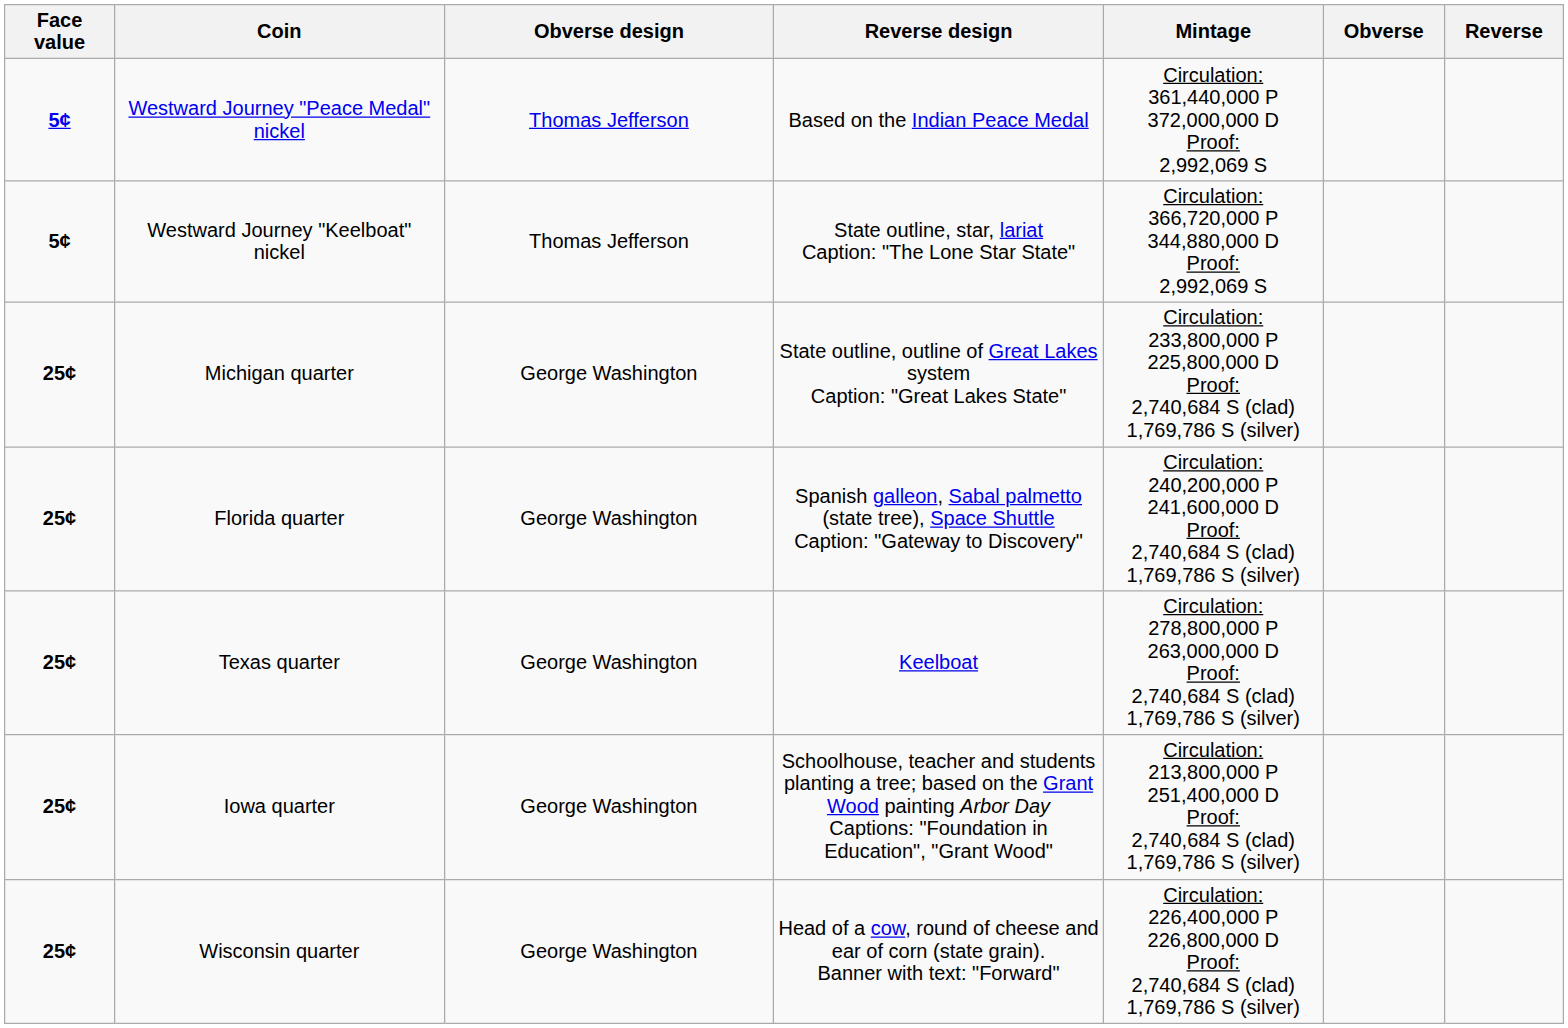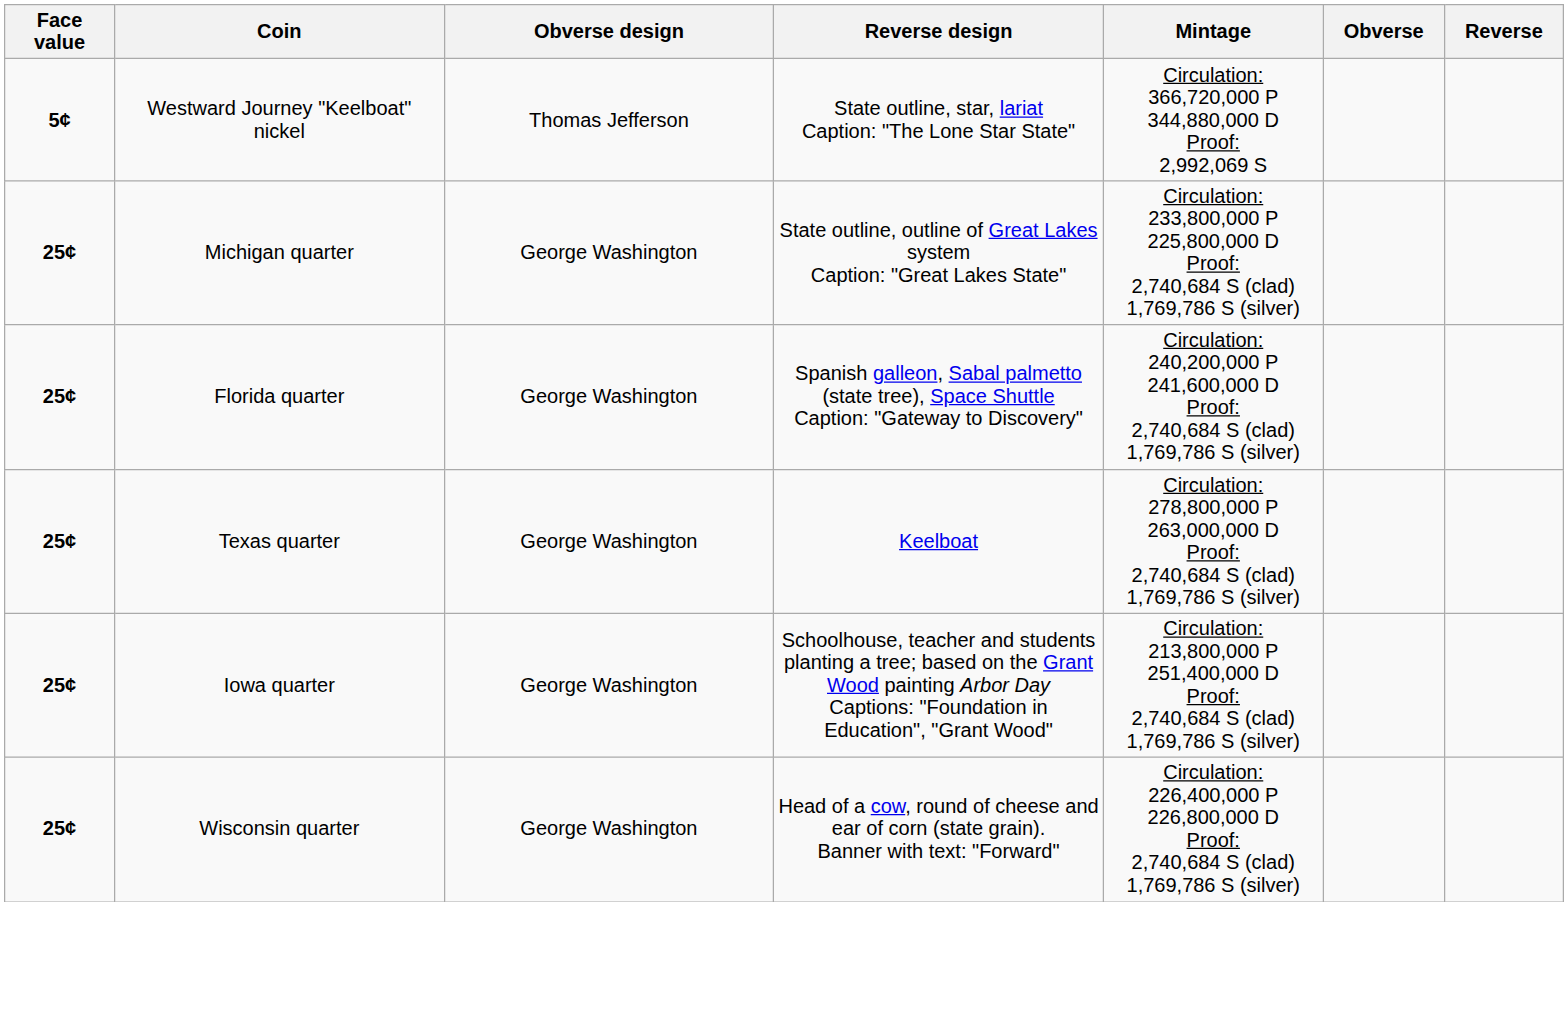- row: 5¢ | Westward Journey "Peace Medal" nickel | Thomas Jefferson | Based on the Indian Peace Medal | Circulation: 361,440,000 P 372,000,000 D Proof: 2,992,069 S
